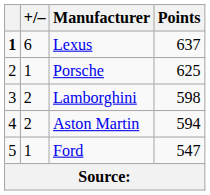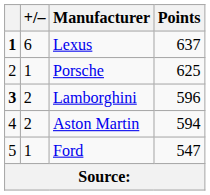Lamborghini | column 1: normal -> bold
Lamborghini | Points: 598 -> 596
